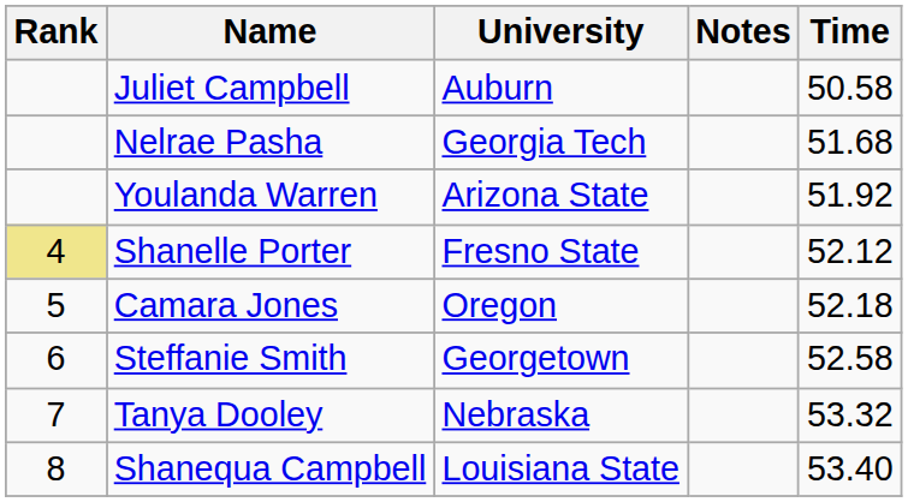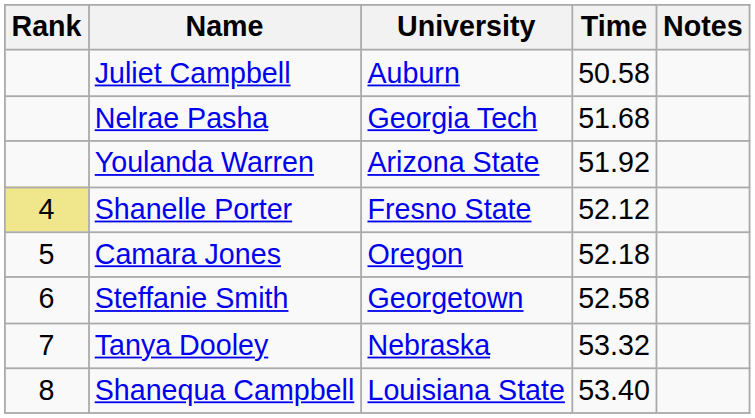columns swapped: Time <-> Notes
